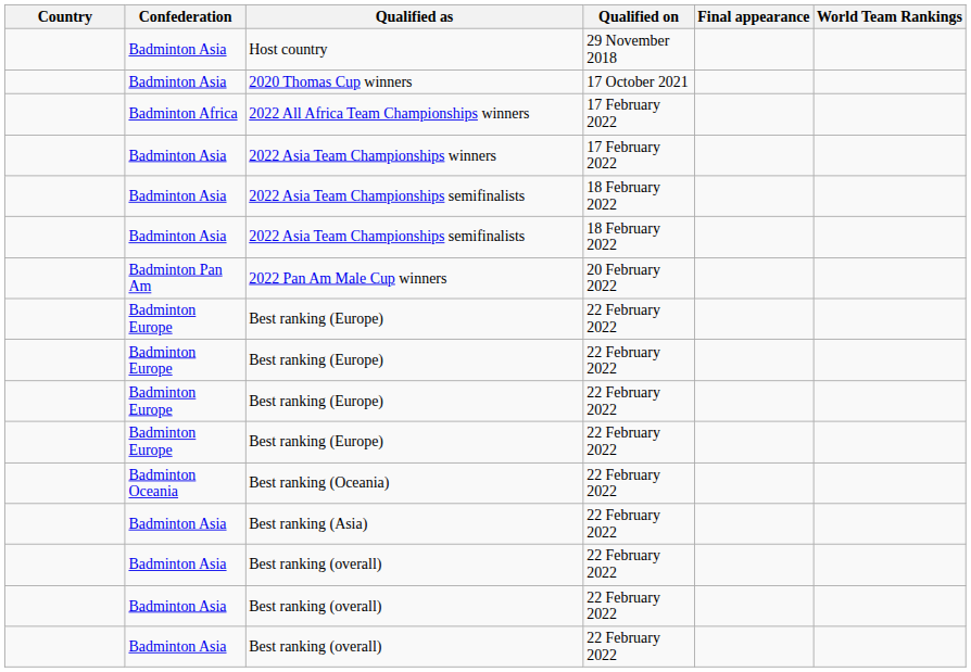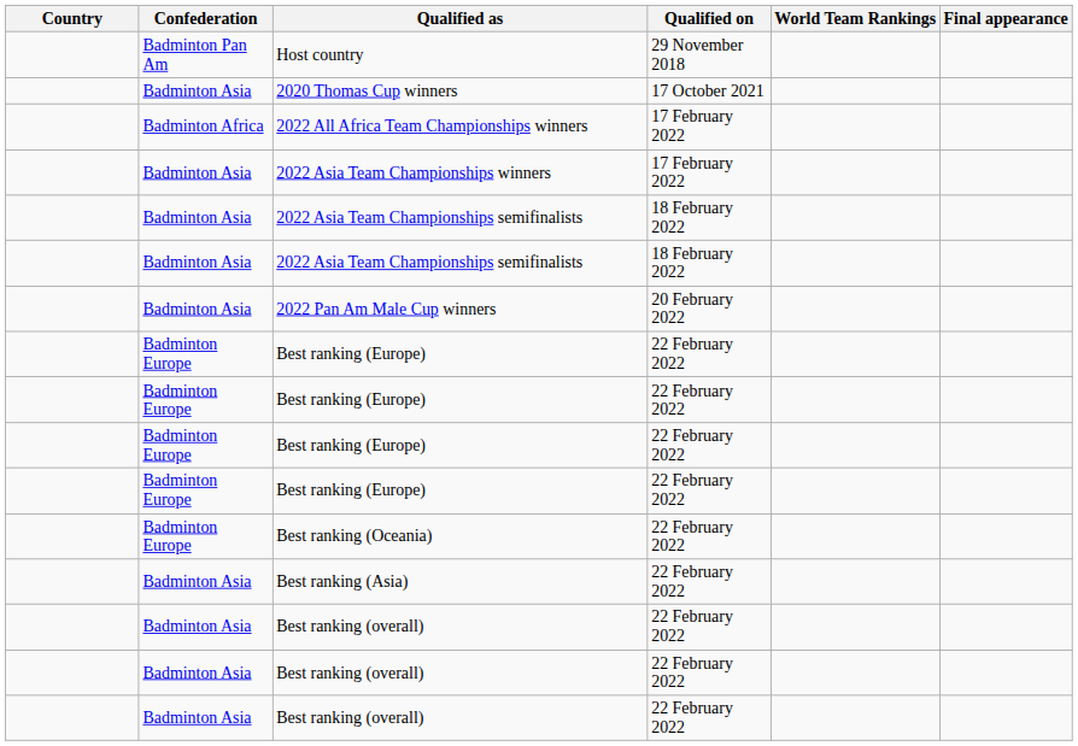columns swapped: World Team Rankings <-> Final appearance
Host country | Confederation: Badminton Asia -> Badminton Pan Am
2022 Pan Am Male Cup winners | Confederation: Badminton Pan Am -> Badminton Asia
Best ranking (Oceania) | Confederation: Badminton Oceania -> Badminton Europe
